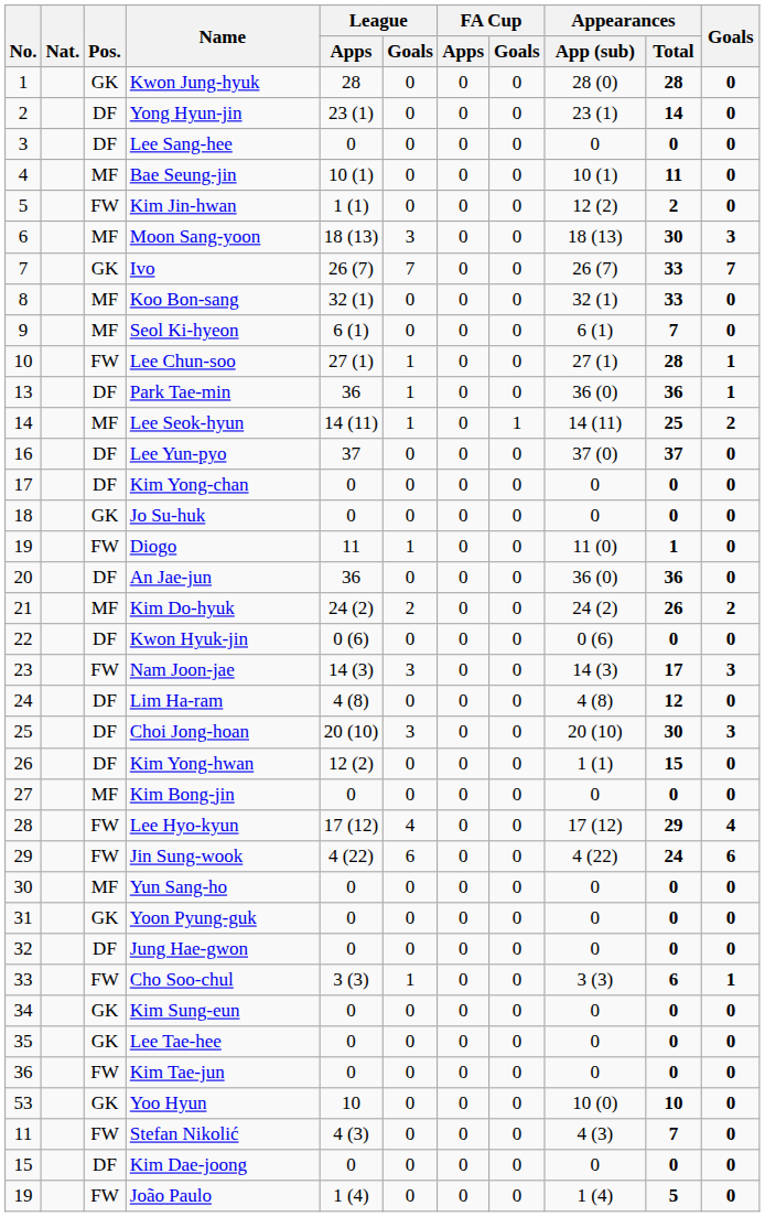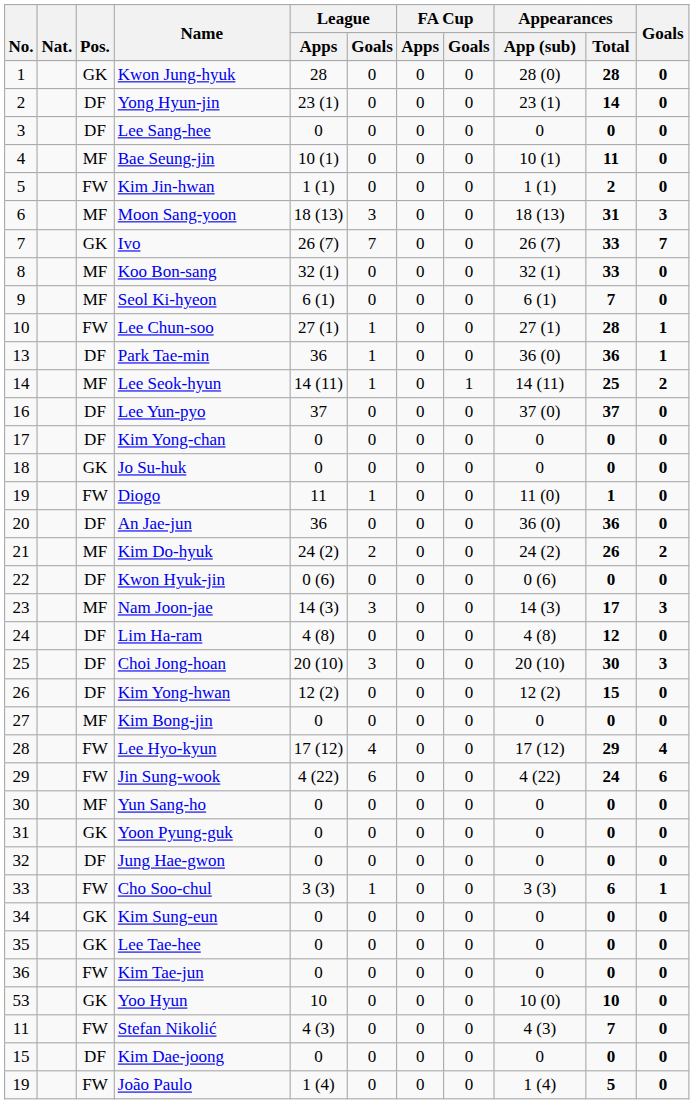Kim Jin-hwan | Appearances / App (sub): 12 (2) -> 1 (1)
Moon Sang-yoon | Appearances / Total: 30 -> 31
Nam Joon-jae | Pos.: FW -> MF
Kim Yong-hwan | Appearances / App (sub): 1 (1) -> 12 (2)
